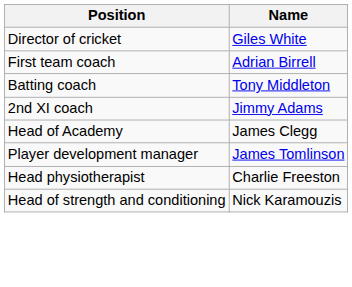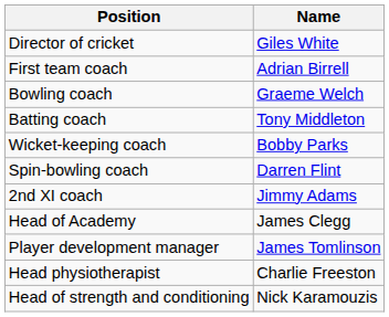+ row: Bowling coach | Graeme Welch
+ row: Wicket-keeping coach | Bobby Parks
+ row: Spin-bowling coach | Darren Flint
